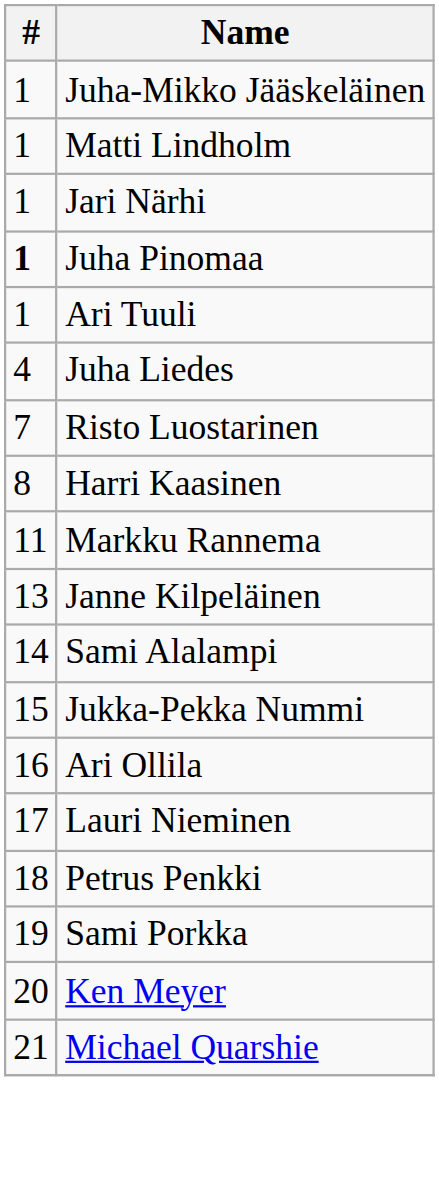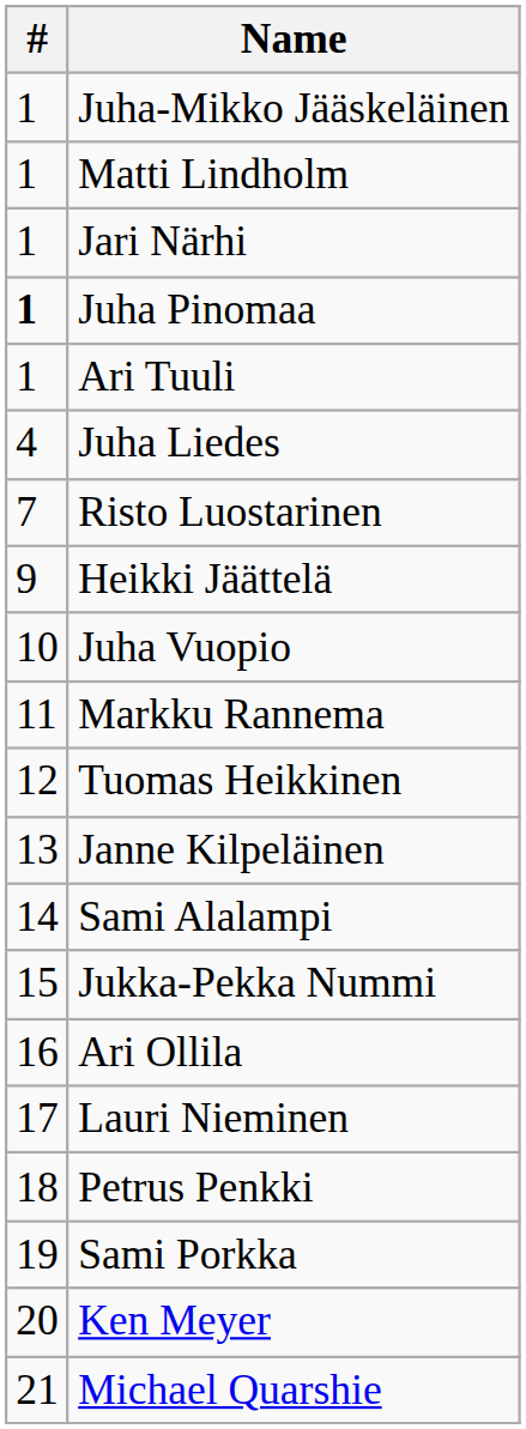- row: 8 | Harri Kaasinen
+ row: 9 | Heikki Jäättelä
+ row: 10 | Juha Vuopio
+ row: 12 | Tuomas Heikkinen
